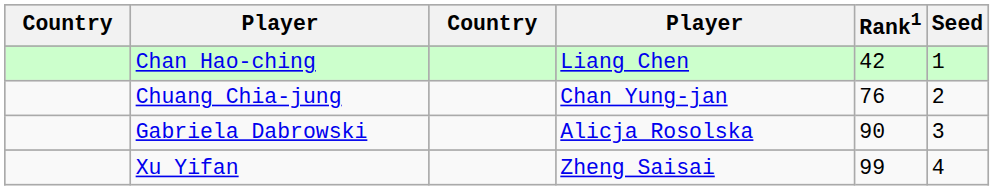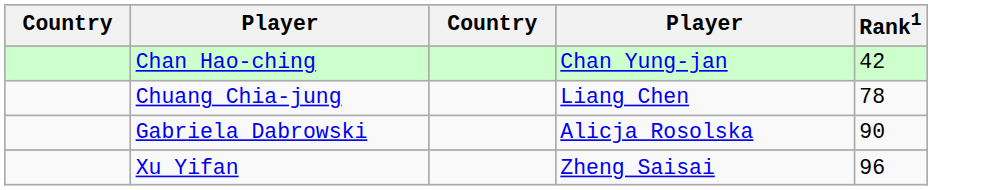- column: Seed | 1 | 2 | 3 | 4
Chan Hao-ching | column 4: Liang Chen -> Chan Yung-jan
Chuang Chia-jung | column 4: Chan Yung-jan -> Liang Chen
Chuang Chia-jung | Rank1: 76 -> 78
Xu Yifan | Rank1: 99 -> 96
